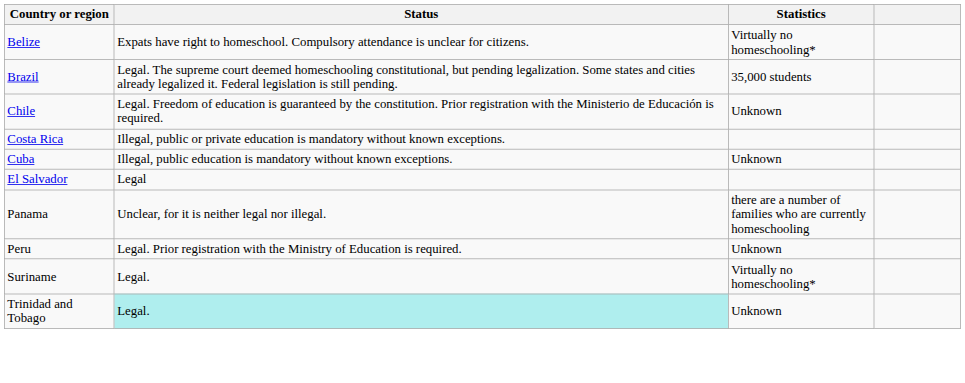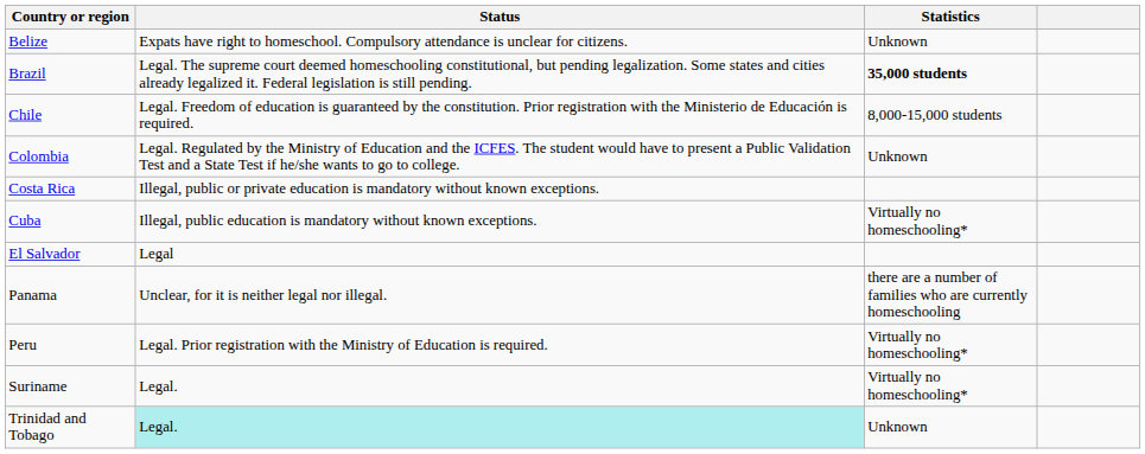Belize | Statistics: Virtually no homeschooling* -> Unknown
Brazil | Statistics: normal -> bold
Chile | Statistics: Unknown -> 8,000-15,000 students
+ row: Colombia | Legal. Regulated by the Ministry of Education and the ICFES. The student would have to present a Public Validation Test and a State Test if he/she wants to go to college. | Unknown
Cuba | Statistics: Unknown -> Virtually no homeschooling*
Peru | Statistics: Unknown -> Virtually no homeschooling*
